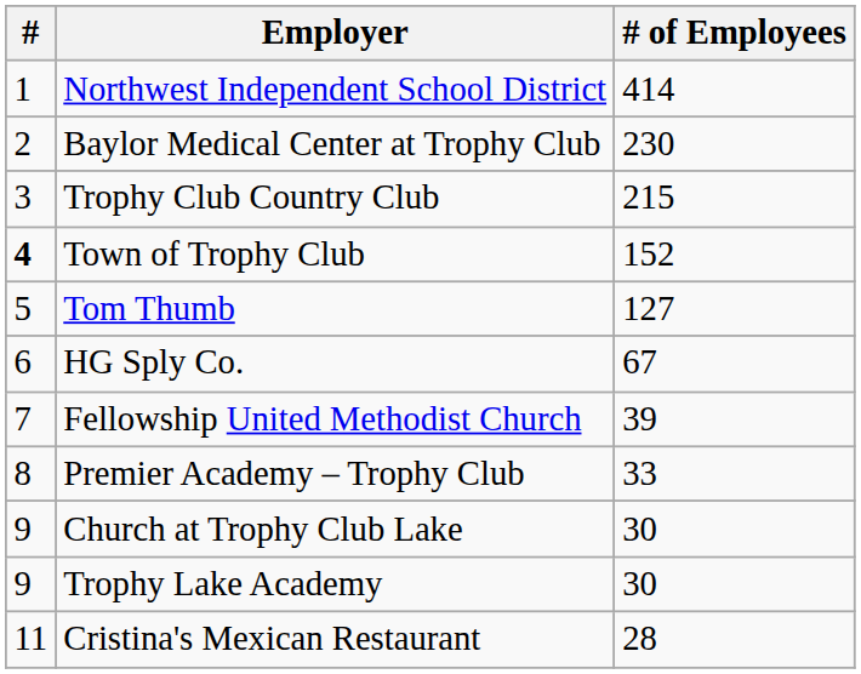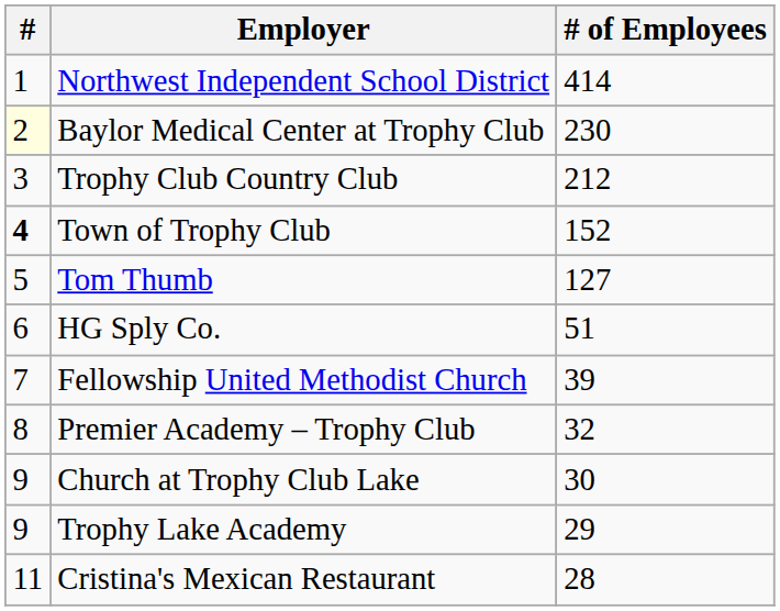Baylor Medical Center at Trophy Club | #: no background -> lightyellow background
Trophy Club Country Club | # of Employees: 215 -> 212
HG Sply Co. | # of Employees: 67 -> 51
Premier Academy – Trophy Club | # of Employees: 33 -> 32
Trophy Lake Academy | # of Employees: 30 -> 29
